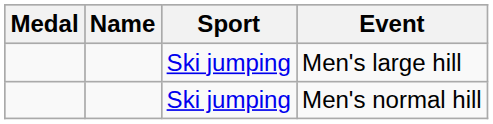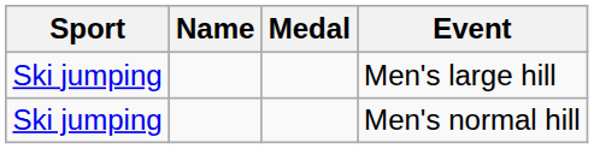columns swapped: Medal <-> Sport
